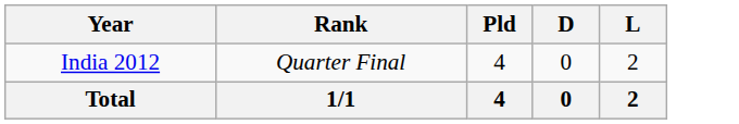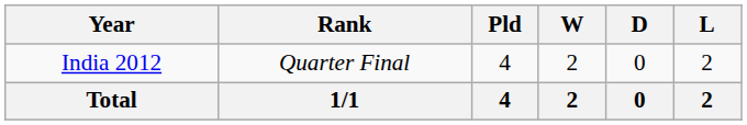+ column: W | 2 | 2
